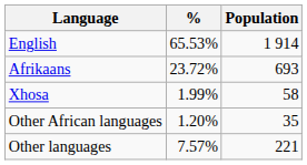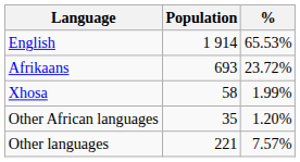columns swapped: Population <-> %
